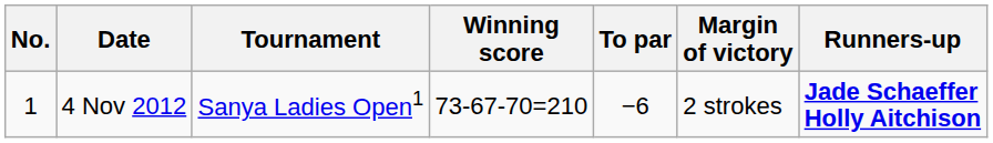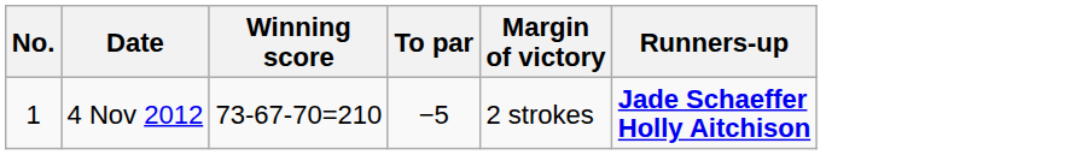- column: Tournament | Sanya Ladies Open1
4 Nov 2012 | To par: −6 -> −5
